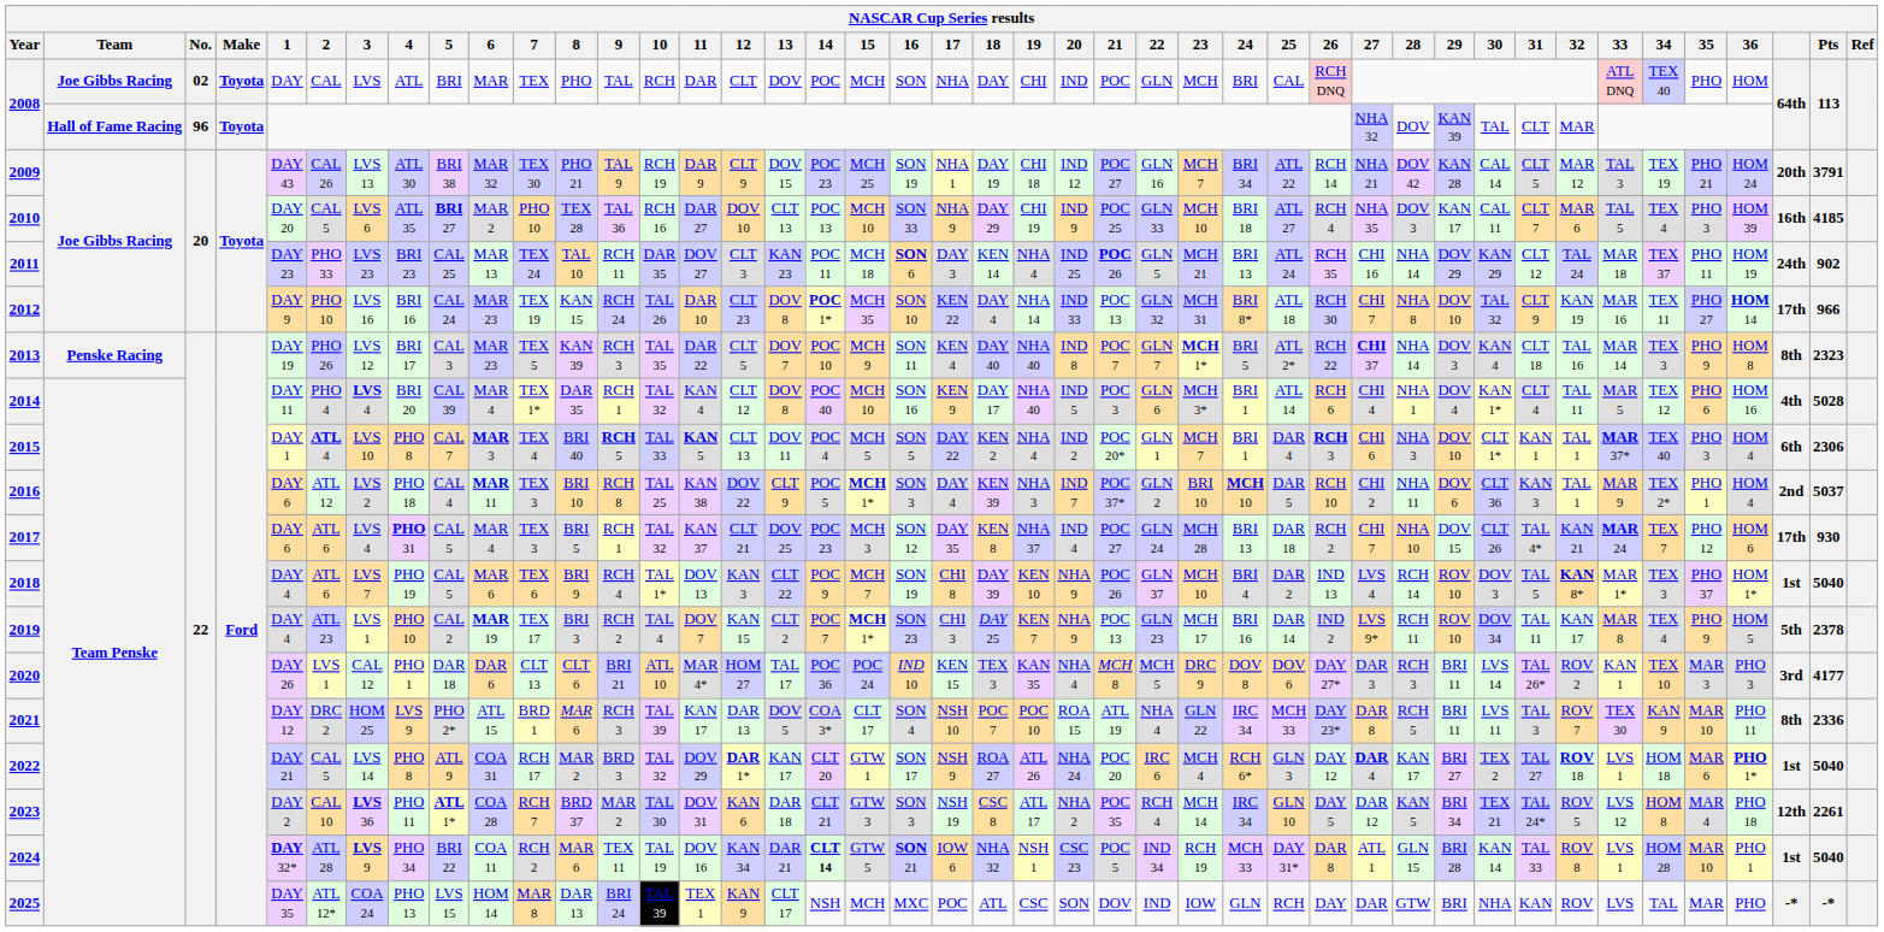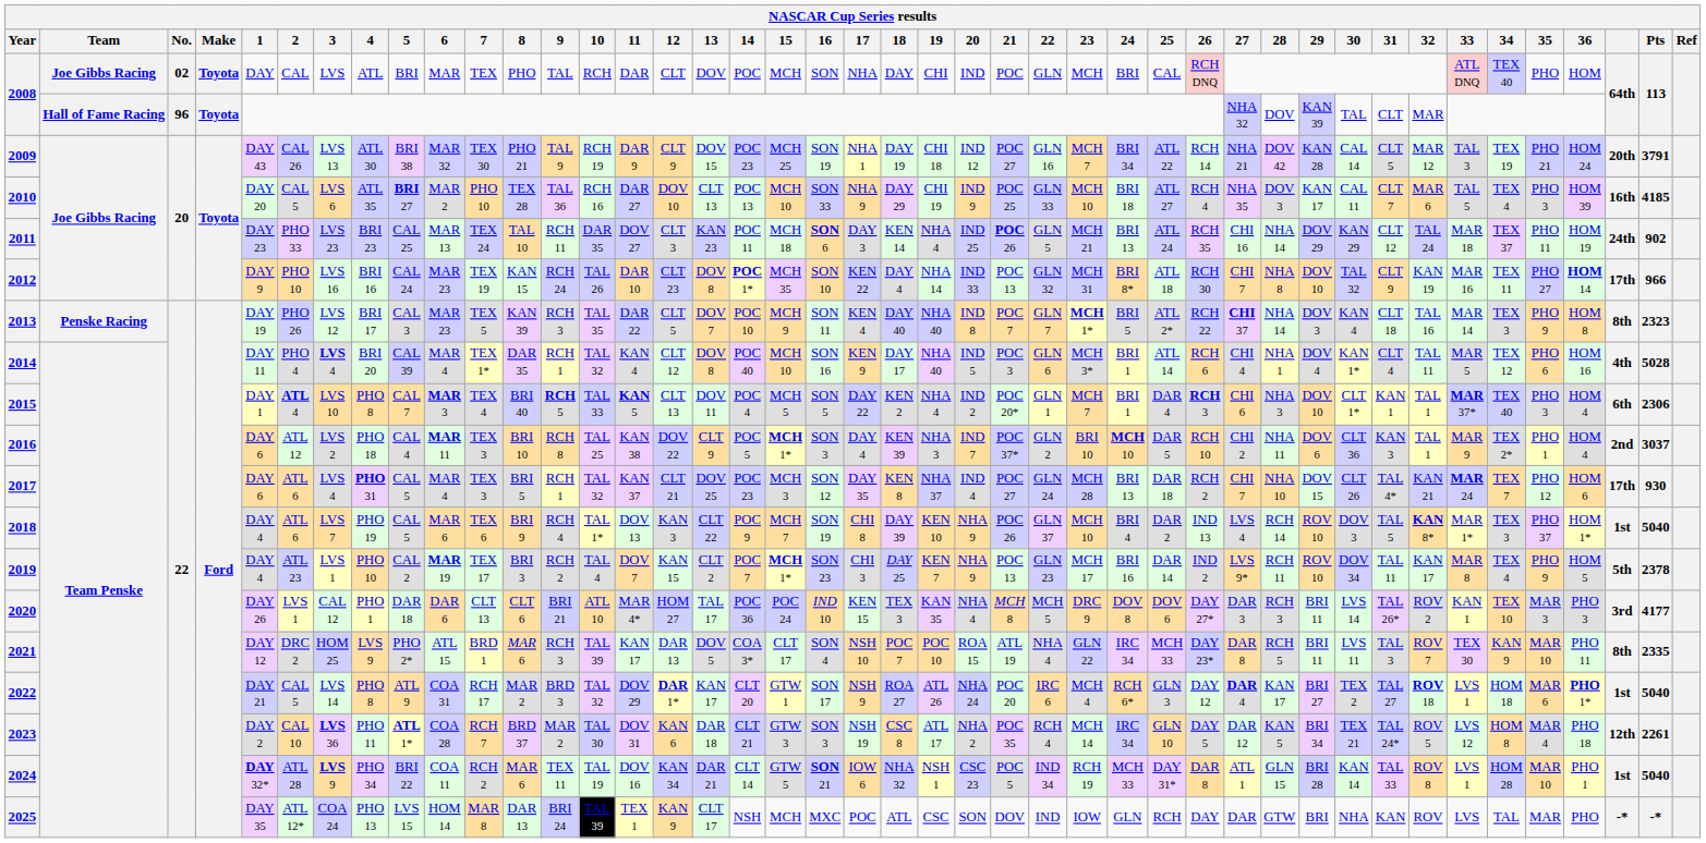2016 | Pts: 5037 -> 3037
2021 | Pts: 2336 -> 2335
2024 | 14: bold -> normal
